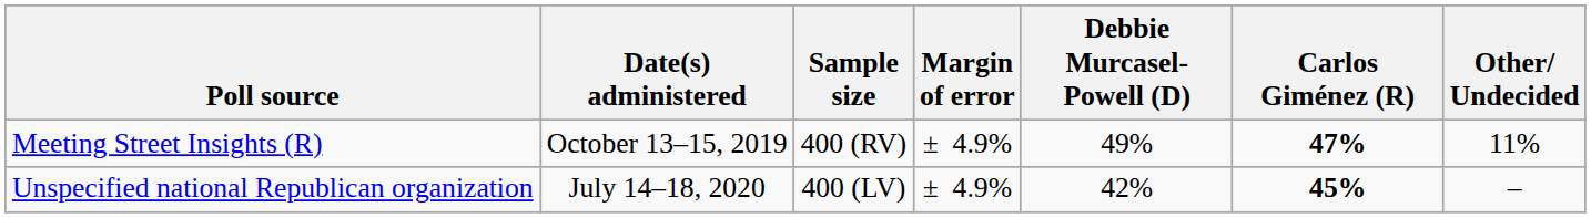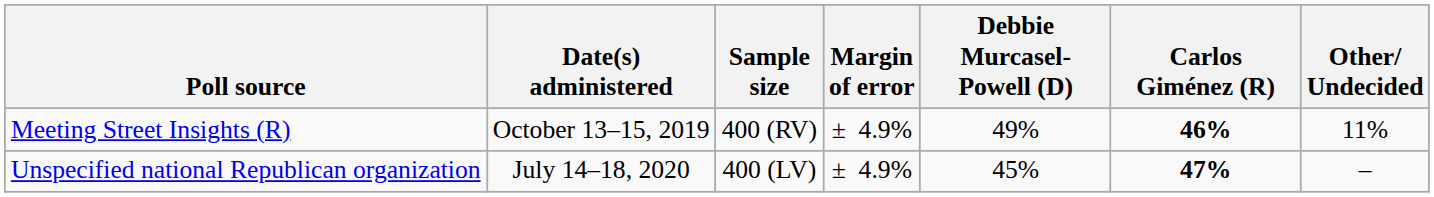Meeting Street Insights (R) | Carlos Giménez (R): 47% -> 46%
Unspecified national Republican organization | Debbie Murcasel-Powell (D): 42% -> 45%
Unspecified national Republican organization | Carlos Giménez (R): 45% -> 47%
